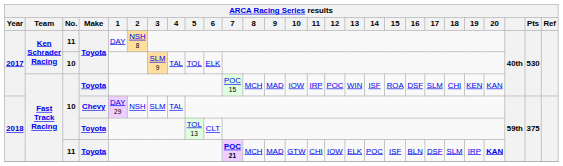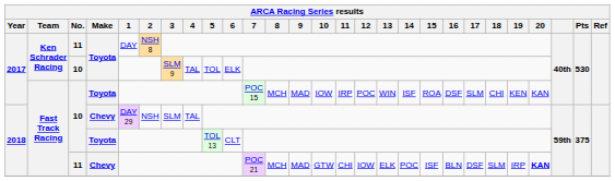2018 / 11 | Make: Toyota -> Chevy
2018 / 11 | 7: bold -> normal
